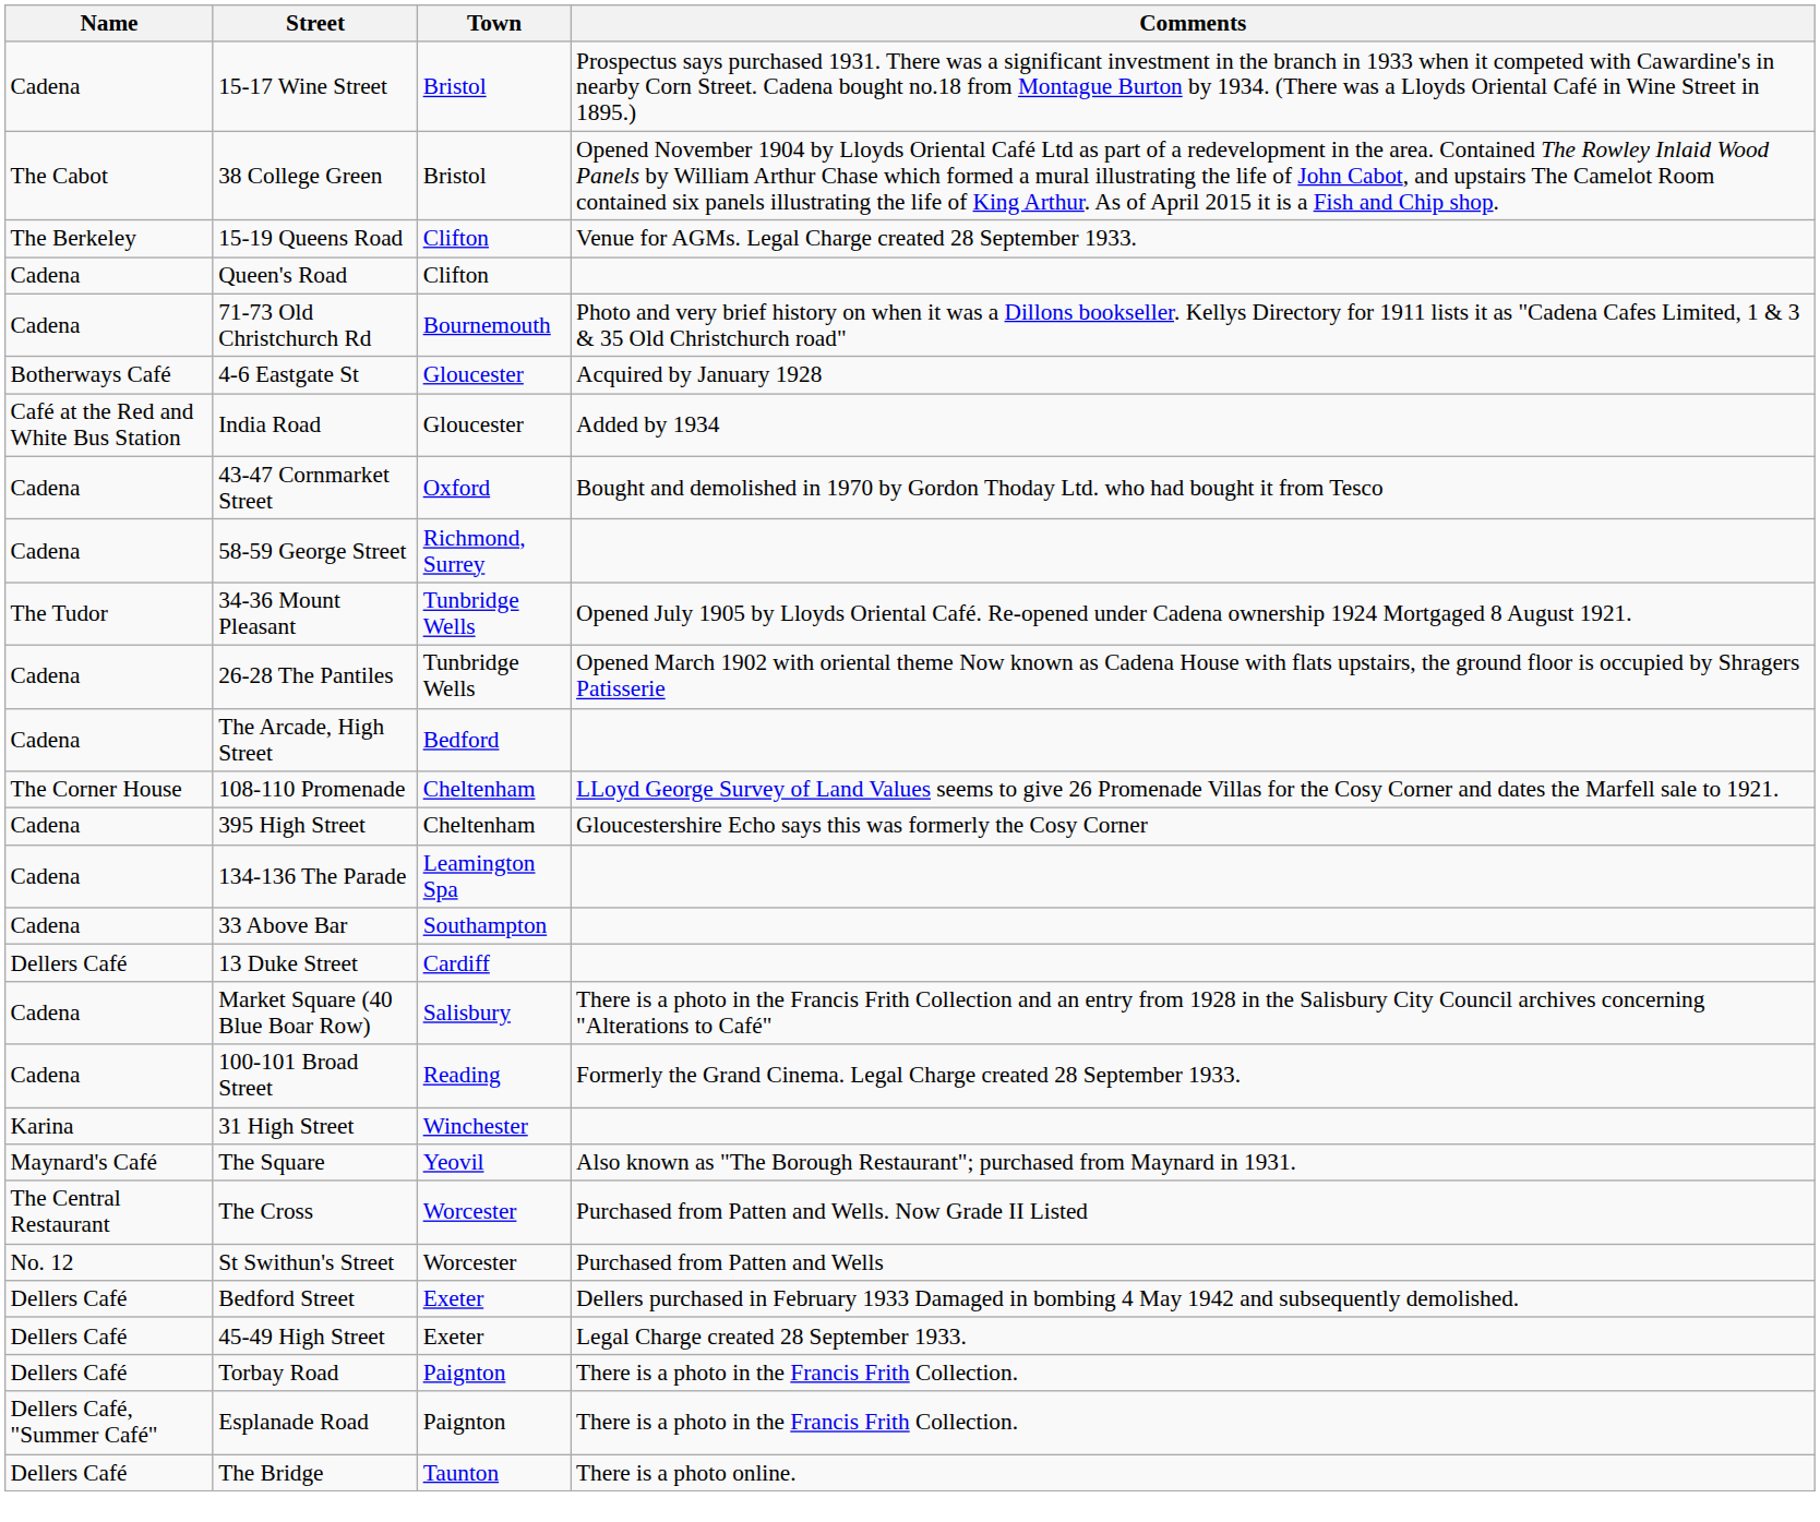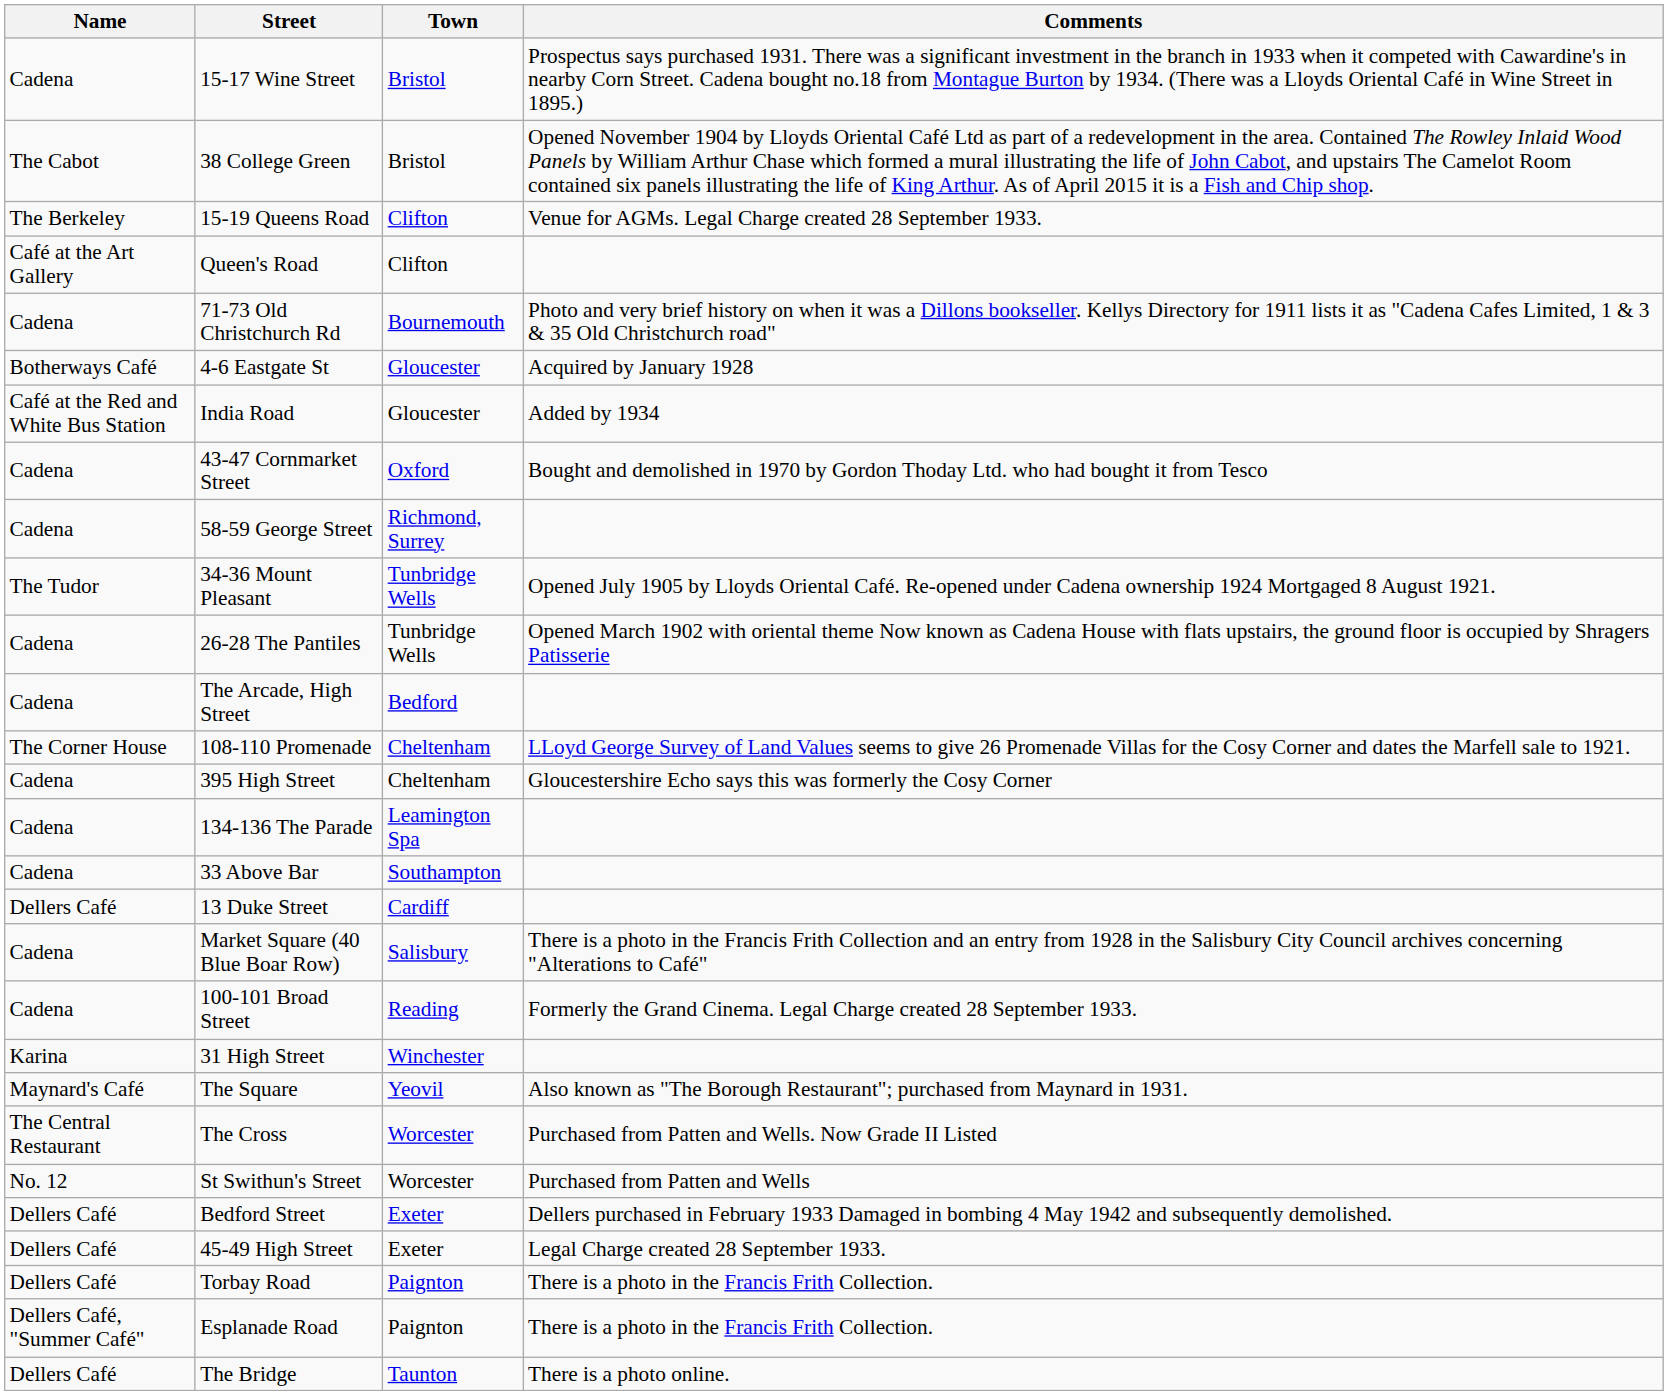Queen's Road | Name: Cadena -> Café at the Art Gallery
